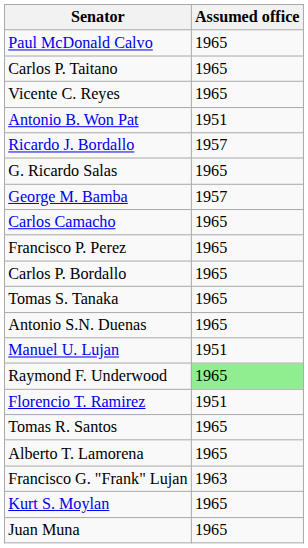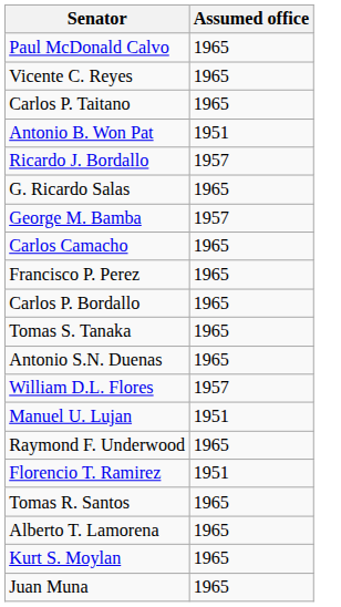rows swapped: Vicente C. Reyes <-> Carlos P. Taitano
+ row: William D.L. Flores | 1957
Raymond F. Underwood | Assumed office: lightgreen background -> no background
- row: Francisco G. "Frank" Lujan | 1963
